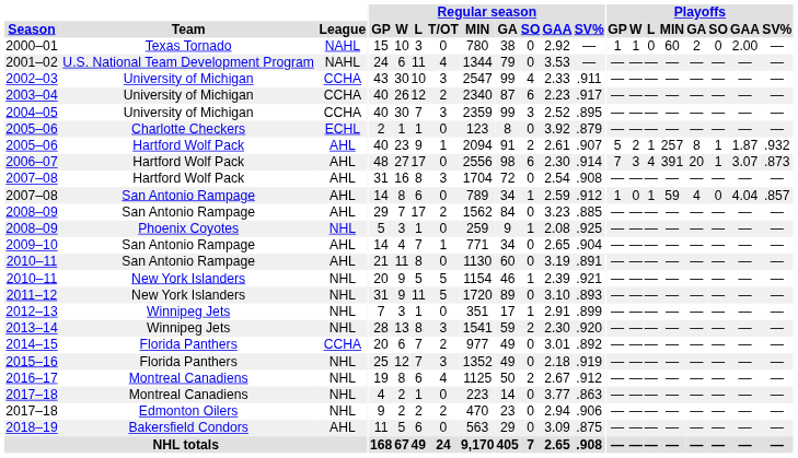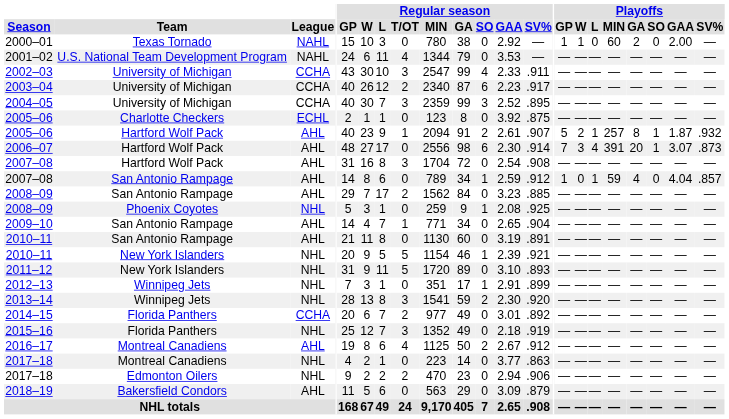2005–06 / Charlotte Checkers | Regular season / SV%: .879 -> .875
2016–17 | League: NHL -> AHL
2018–19 | Regular season / SV%: .875 -> .879
